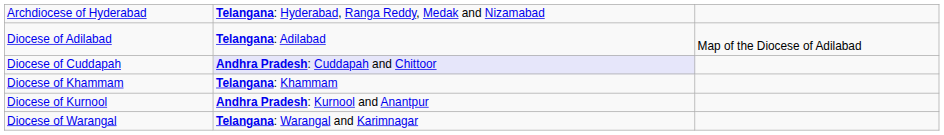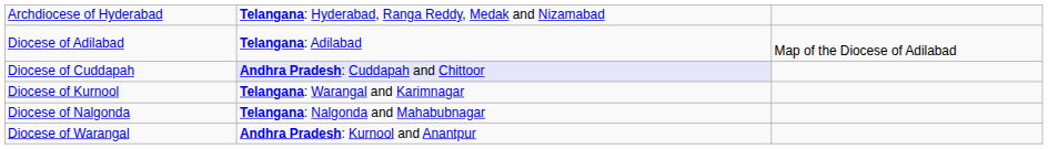- row: Diocese of Khammam | Telangana: Khammam
Diocese of Kurnool | column 2: Andhra Pradesh: Kurnool and Anantpur -> Telangana: Warangal and Karimnagar
+ row: Diocese of Nalgonda | Telangana: Nalgonda and Mahabubnagar
Diocese of Warangal | column 2: Telangana: Warangal and Karimnagar -> Andhra Pradesh: Kurnool and Anantpur
